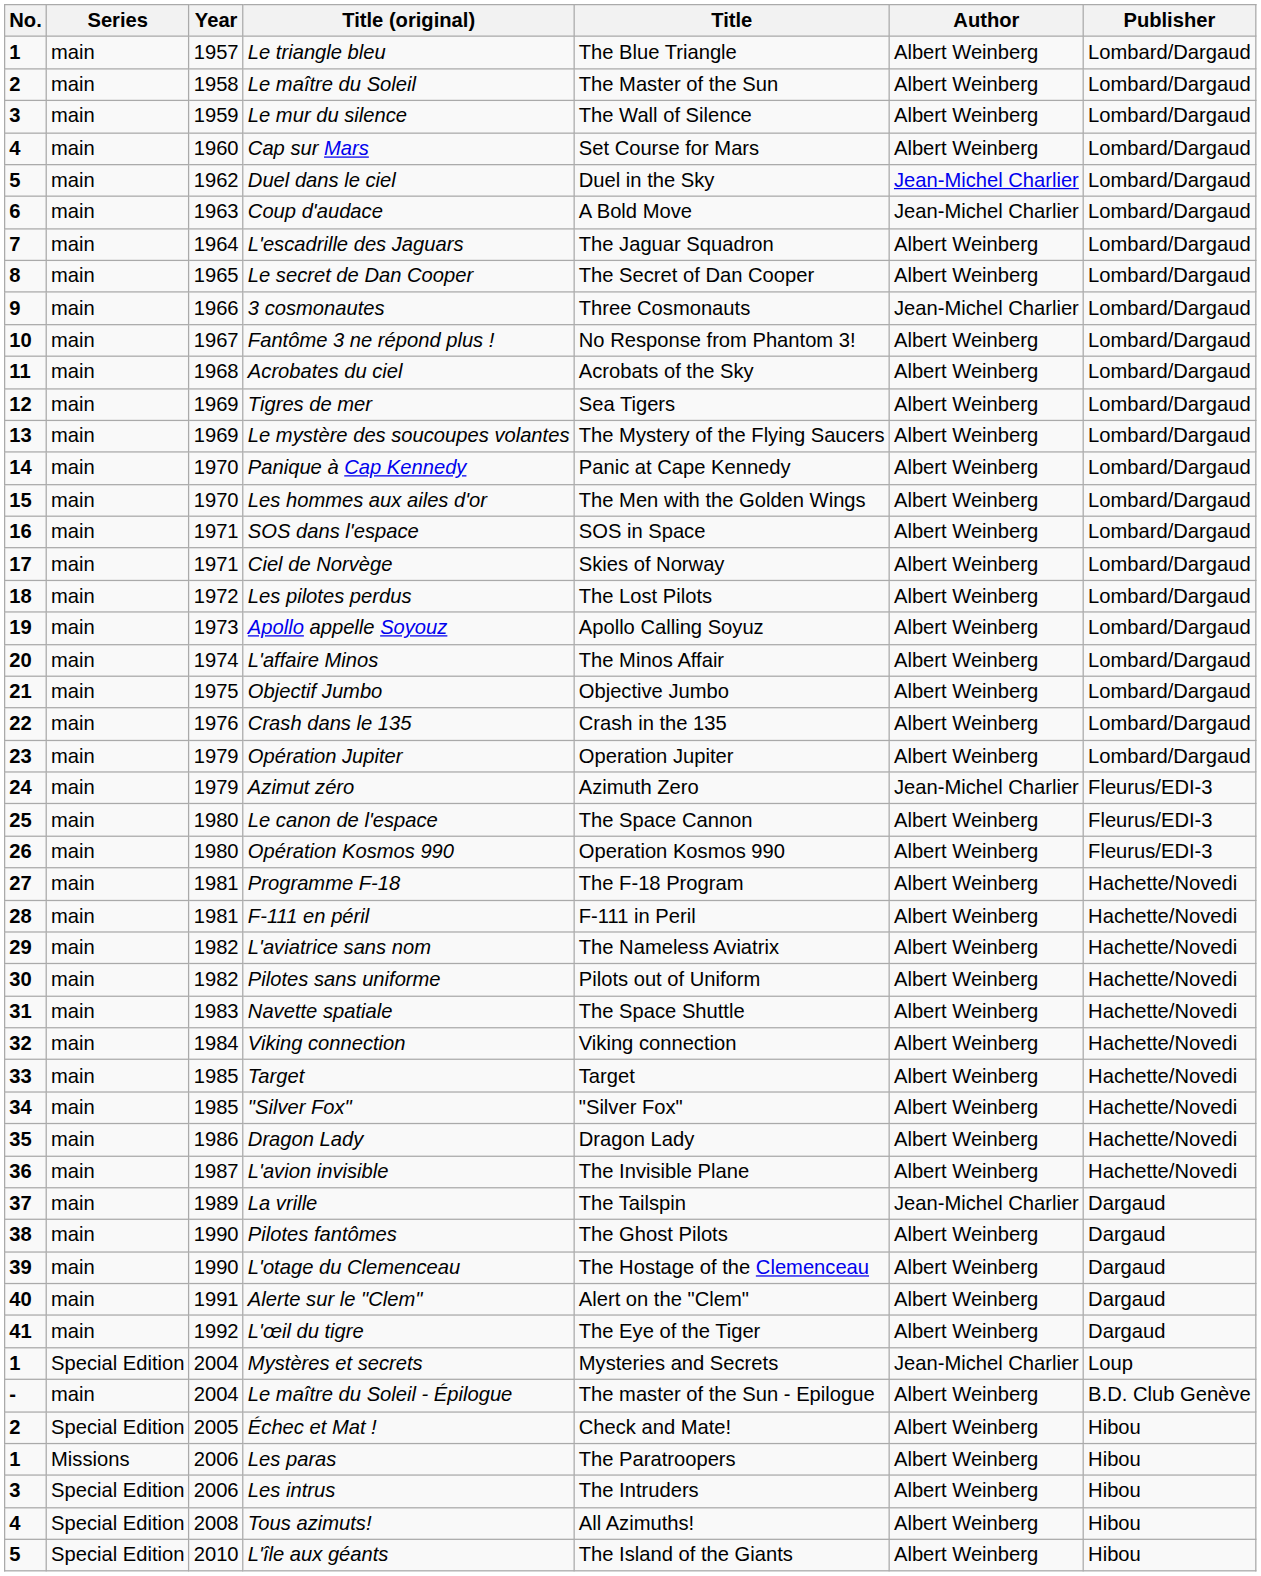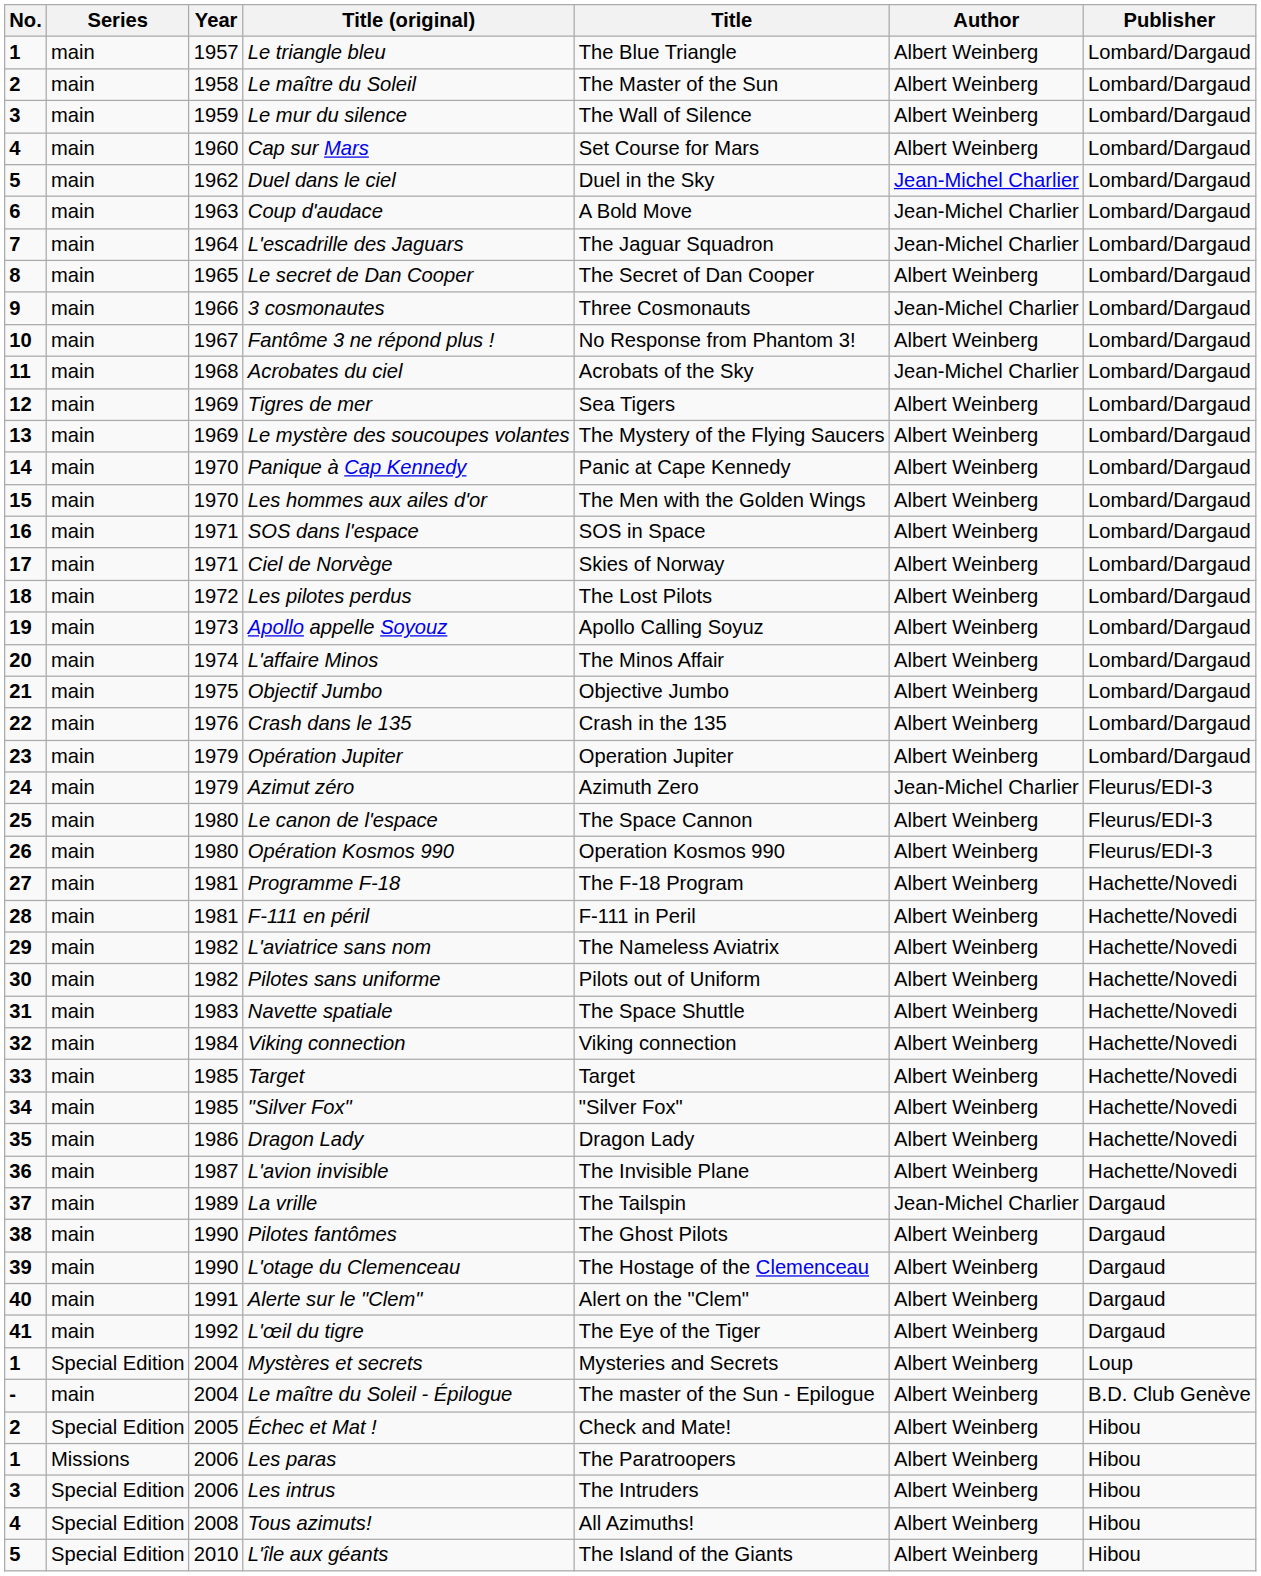L'escadrille des Jaguars | Author: Albert Weinberg -> Jean-Michel Charlier
Acrobates du ciel | Author: Albert Weinberg -> Jean-Michel Charlier
Mystères et secrets | Author: Jean-Michel Charlier -> Albert Weinberg
